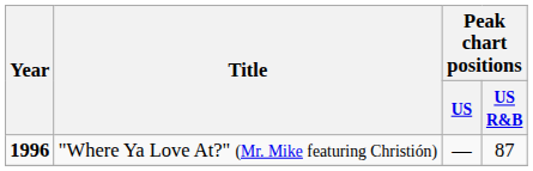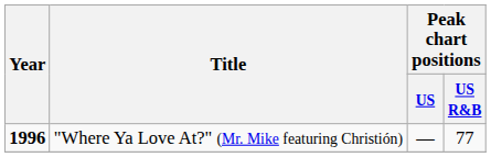"Where Ya Love At?" (Mr. Mike featuring Christión) | Peak chart positions / US R&B: 87 -> 77
